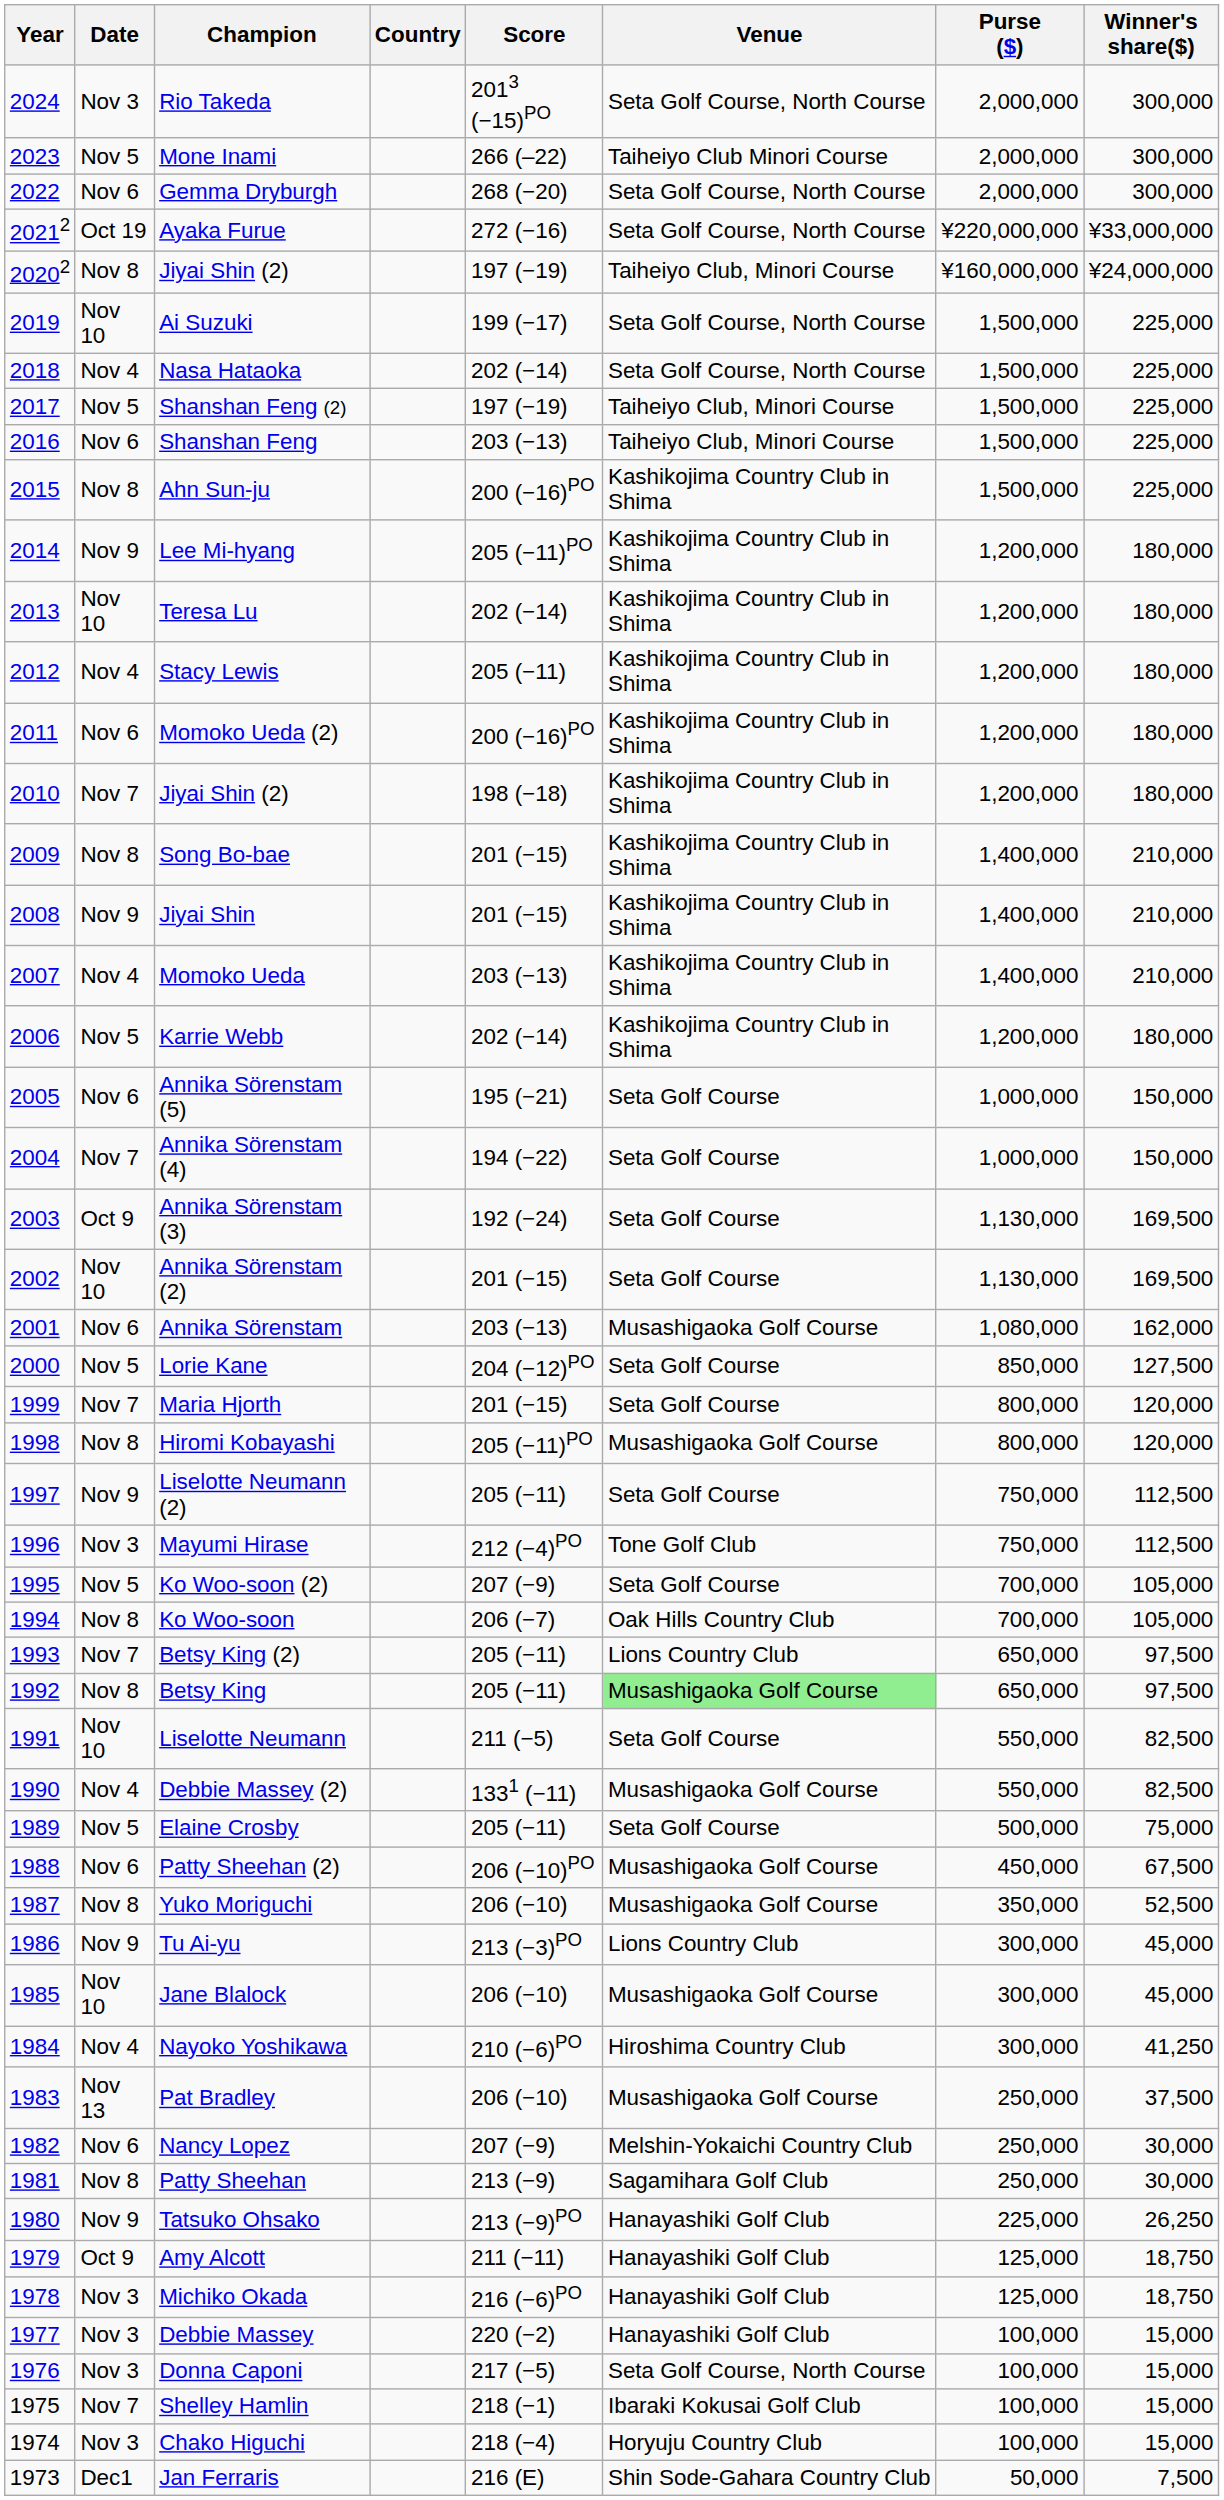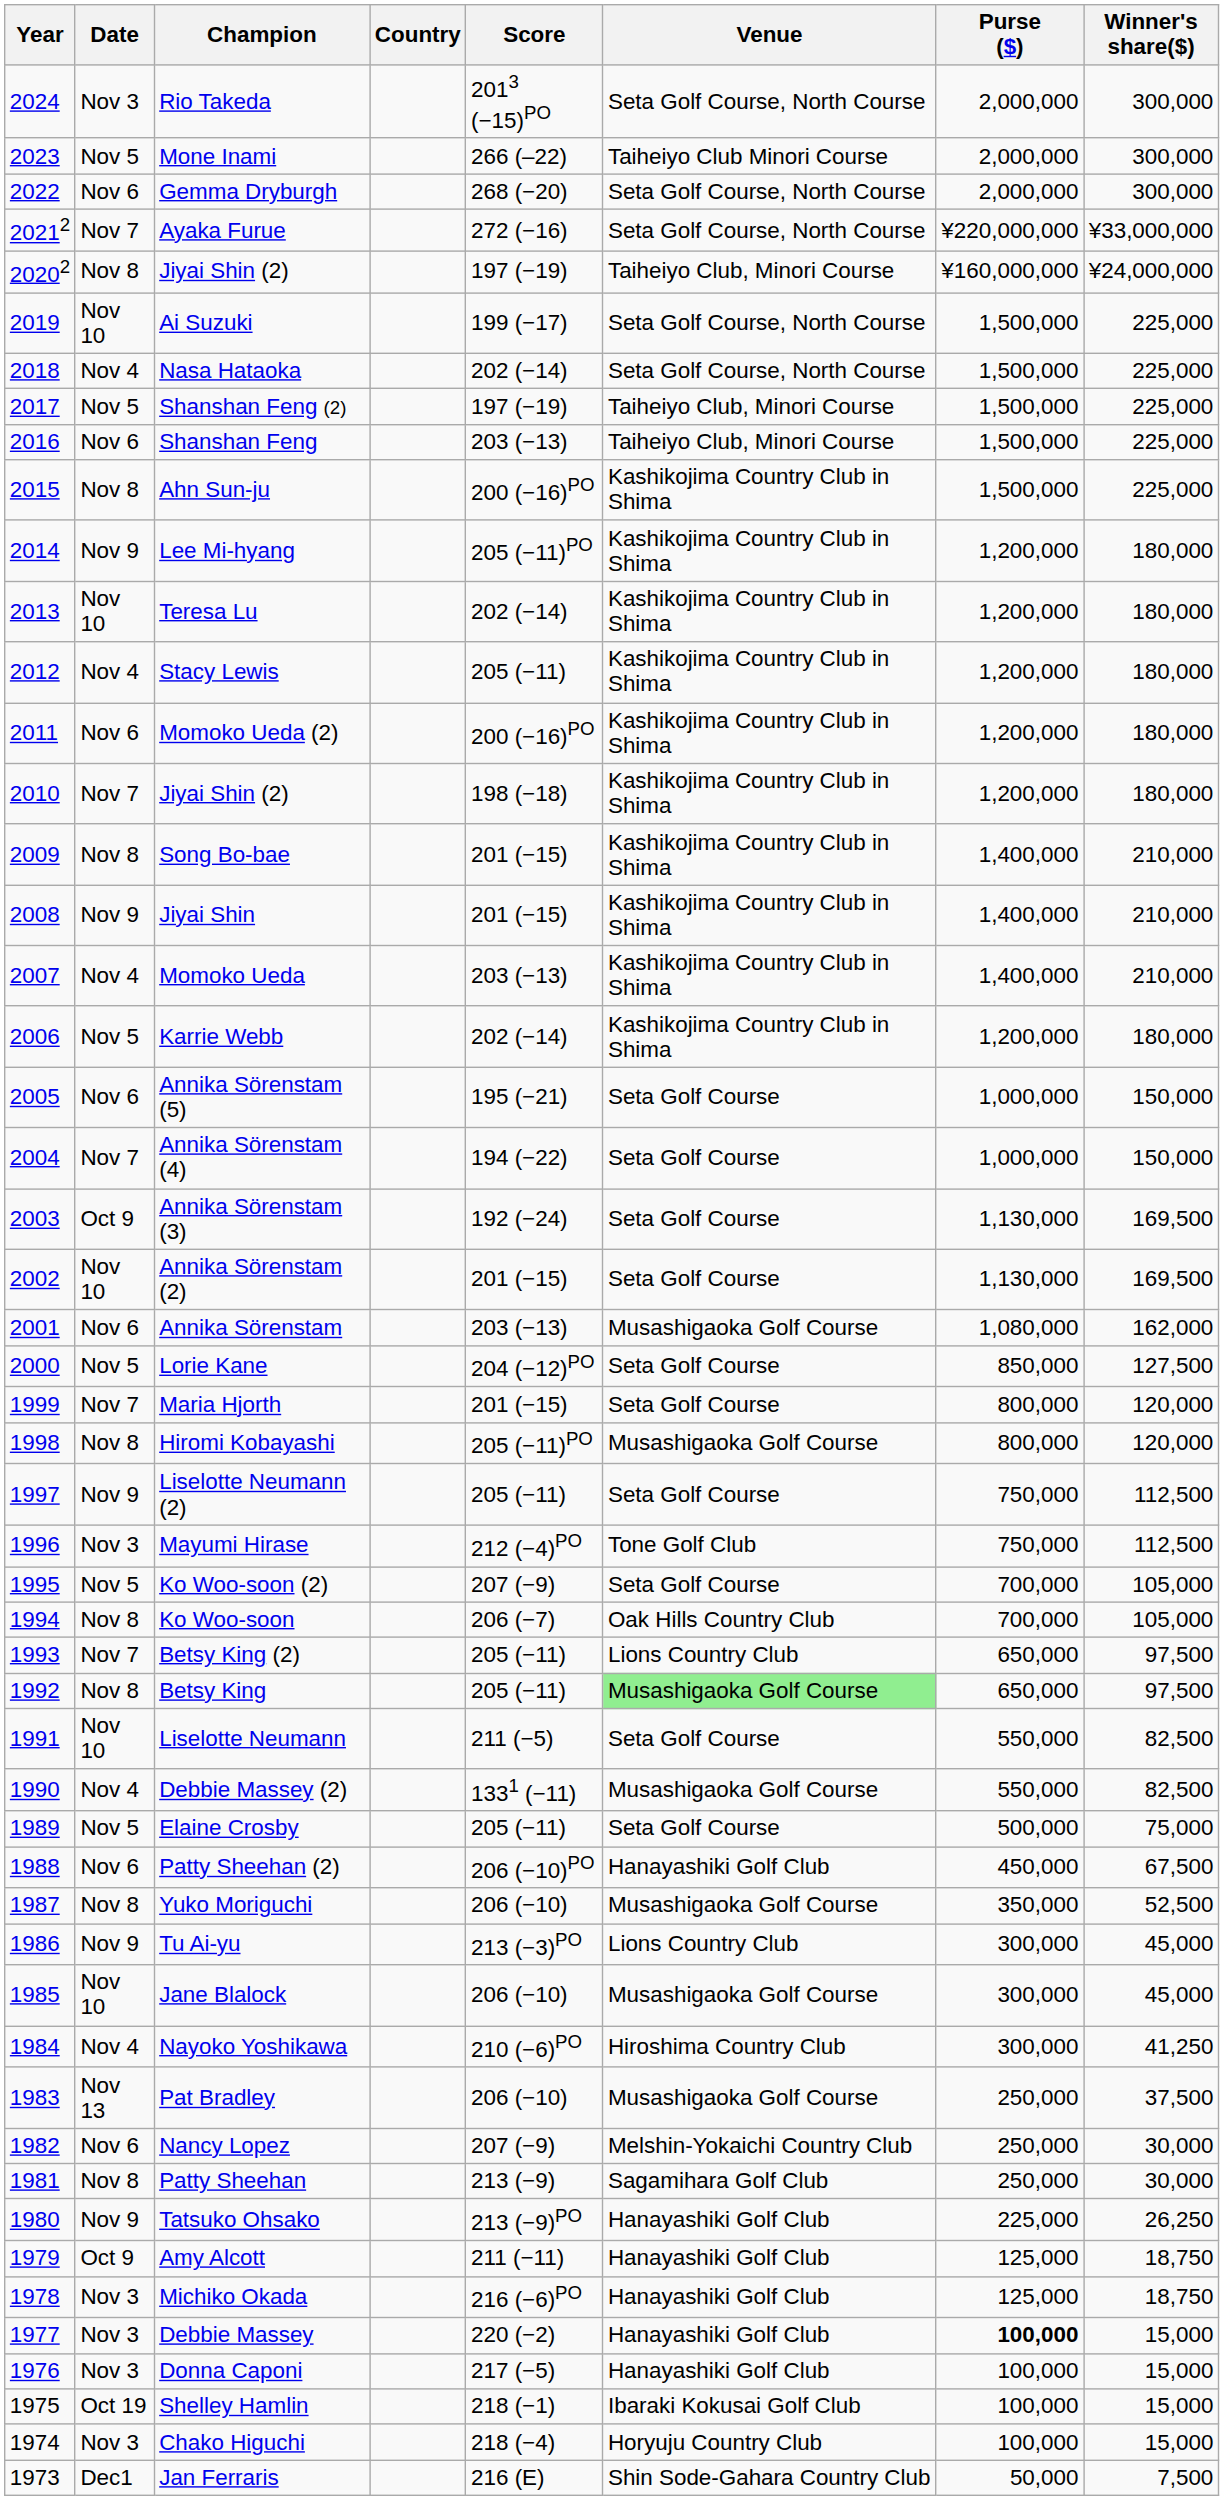Ayaka Furue | Date: Oct 19 -> Nov 7
Patty Sheehan (2) | Venue: Musashigaoka Golf Course -> Hanayashiki Golf Club
Debbie Massey | Purse ($): normal -> bold
Donna Caponi | Venue: Seta Golf Course, North Course -> Hanayashiki Golf Club
Shelley Hamlin | Date: Nov 7 -> Oct 19
